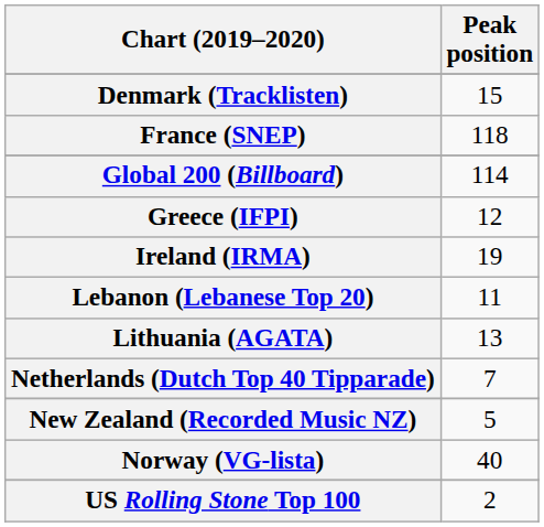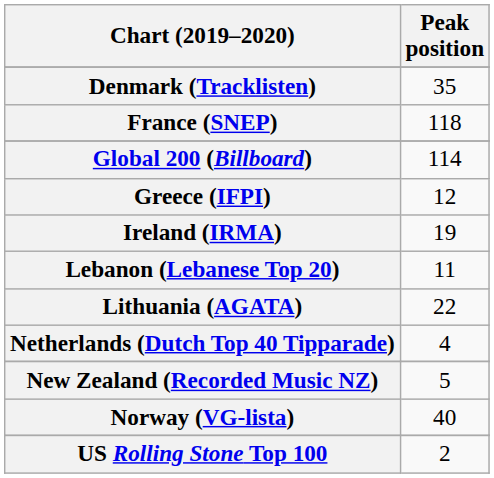Denmark (Tracklisten) | Peak position: 15 -> 35
Lithuania (AGATA) | Peak position: 13 -> 22
Netherlands (Dutch Top 40 Tipparade) | Peak position: 7 -> 4
